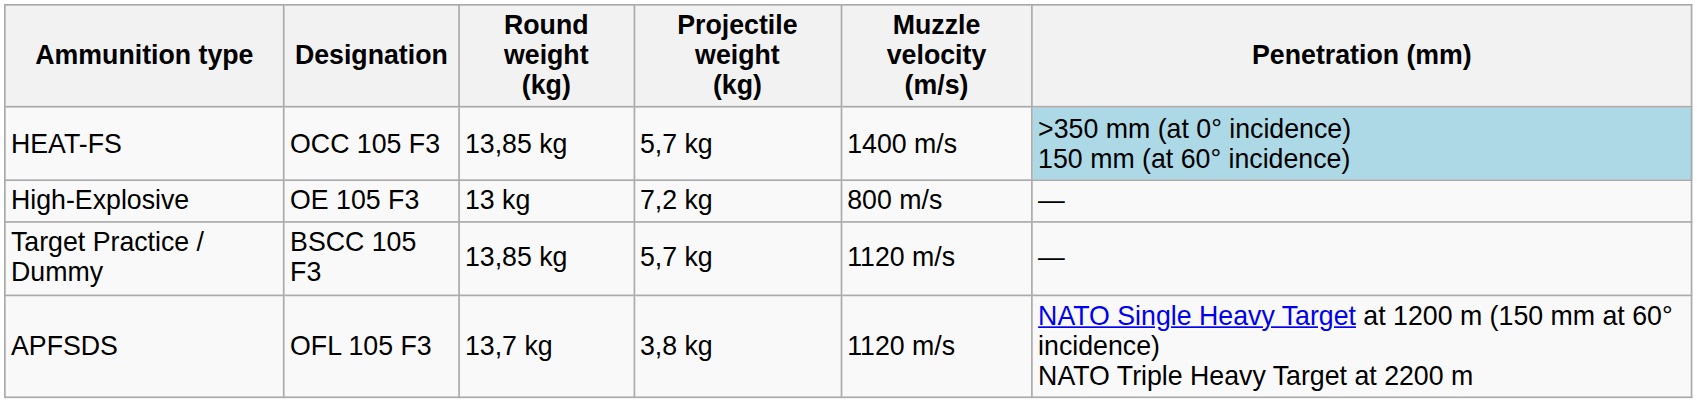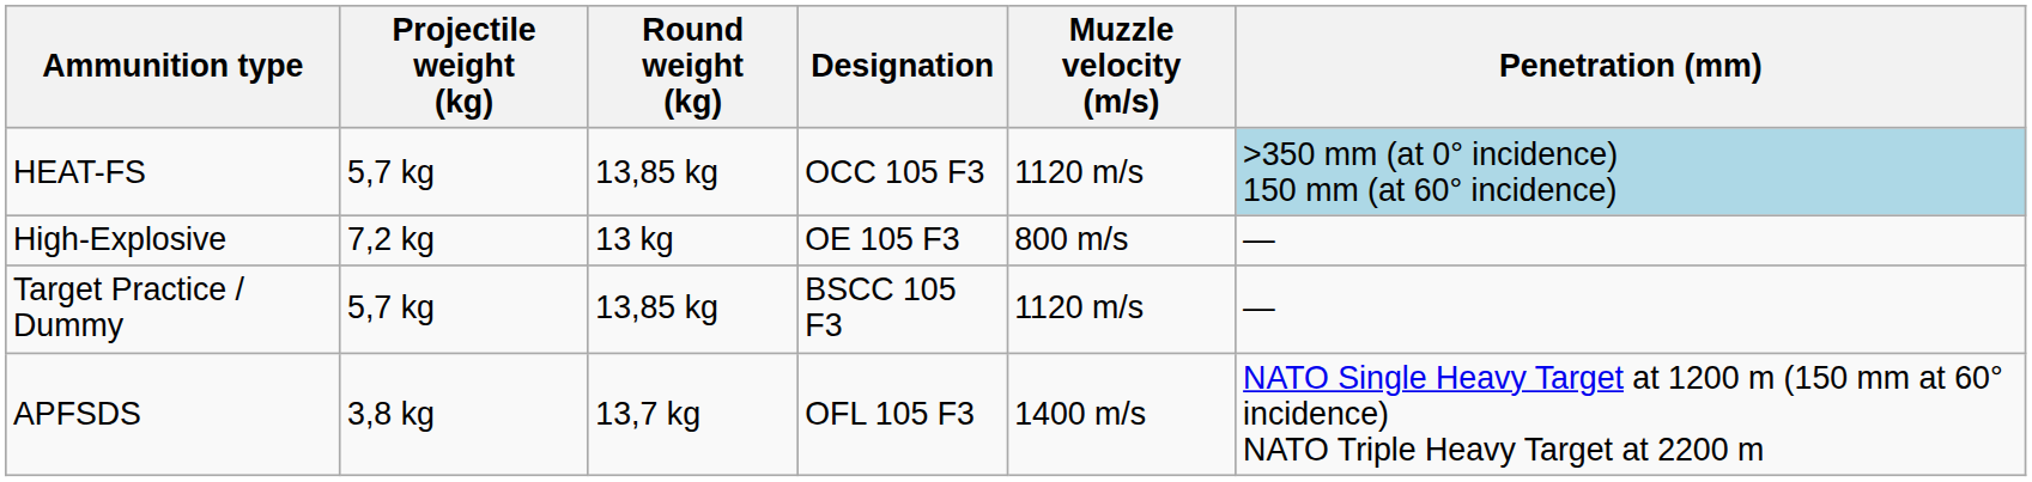columns swapped: Designation <-> Projectile weight (kg)
HEAT-FS | Muzzle velocity (m/s): 1400 m/s -> 1120 m/s
APFSDS | Muzzle velocity (m/s): 1120 m/s -> 1400 m/s
